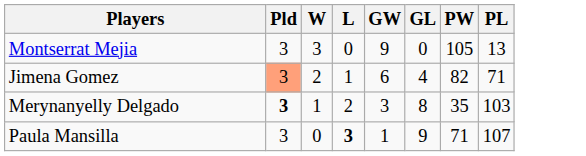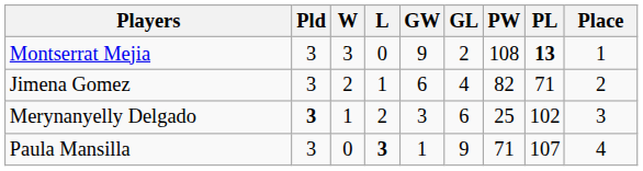+ column: Place | 1 | 2 | 3 | 4
Montserrat Mejia | GL: 0 -> 2
Montserrat Mejia | PW: 105 -> 108
Montserrat Mejia | PL: normal -> bold
Jimena Gomez | Pld: lightsalmon background -> no background
Merynanyelly Delgado | GL: 8 -> 6
Merynanyelly Delgado | PW: 35 -> 25
Merynanyelly Delgado | PL: 103 -> 102
